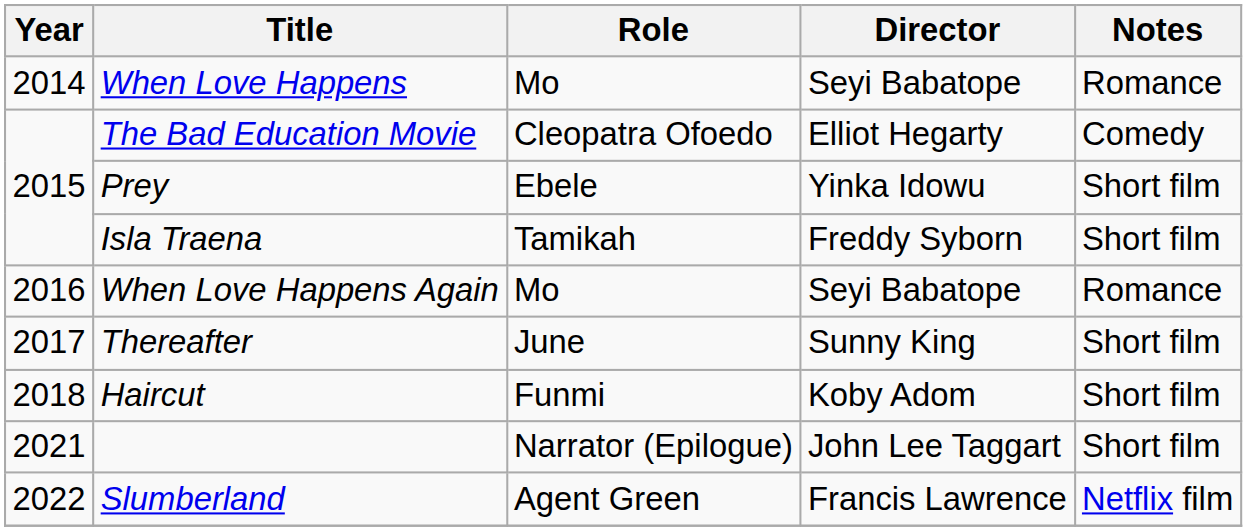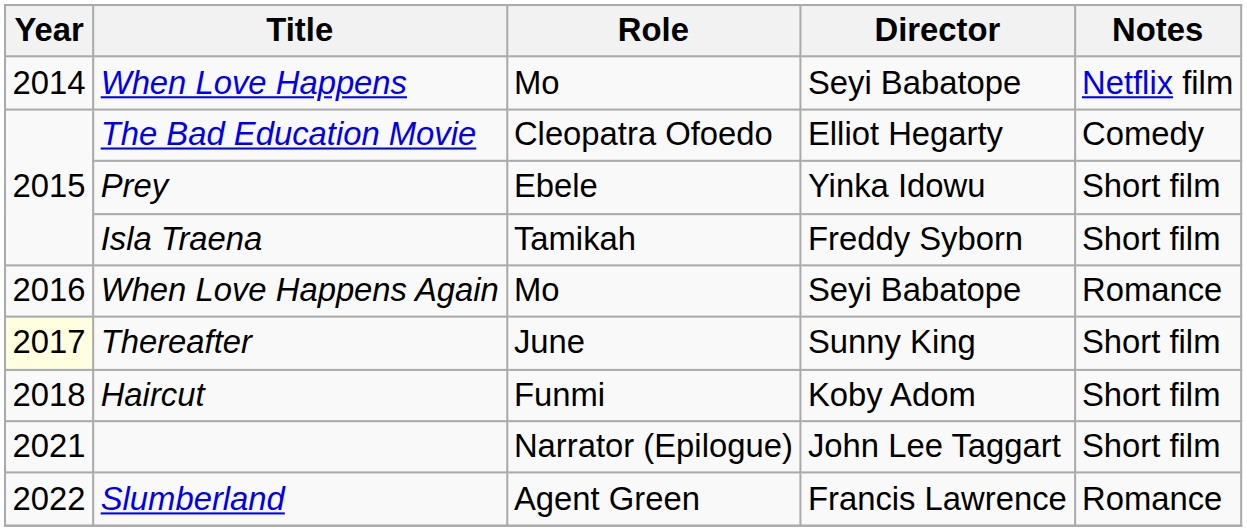When Love Happens | Notes: Romance -> Netflix film
Thereafter | Year: no background -> lightyellow background
Slumberland | Notes: Netflix film -> Romance
